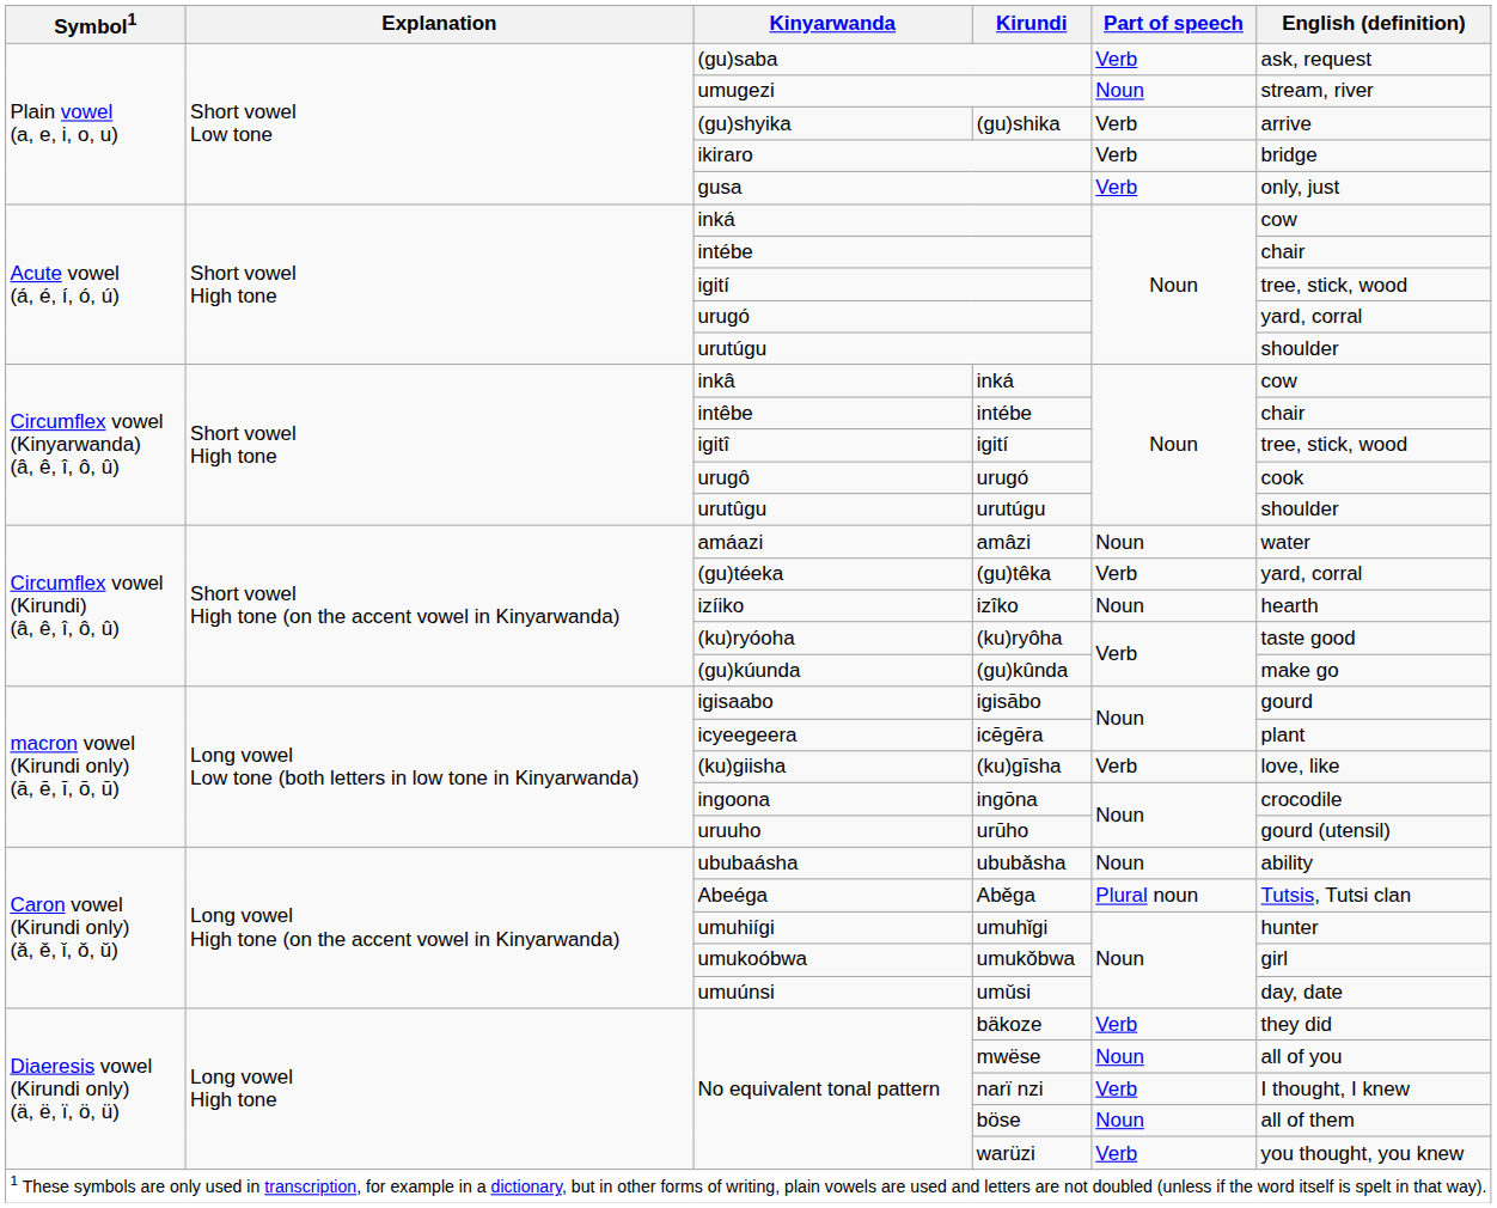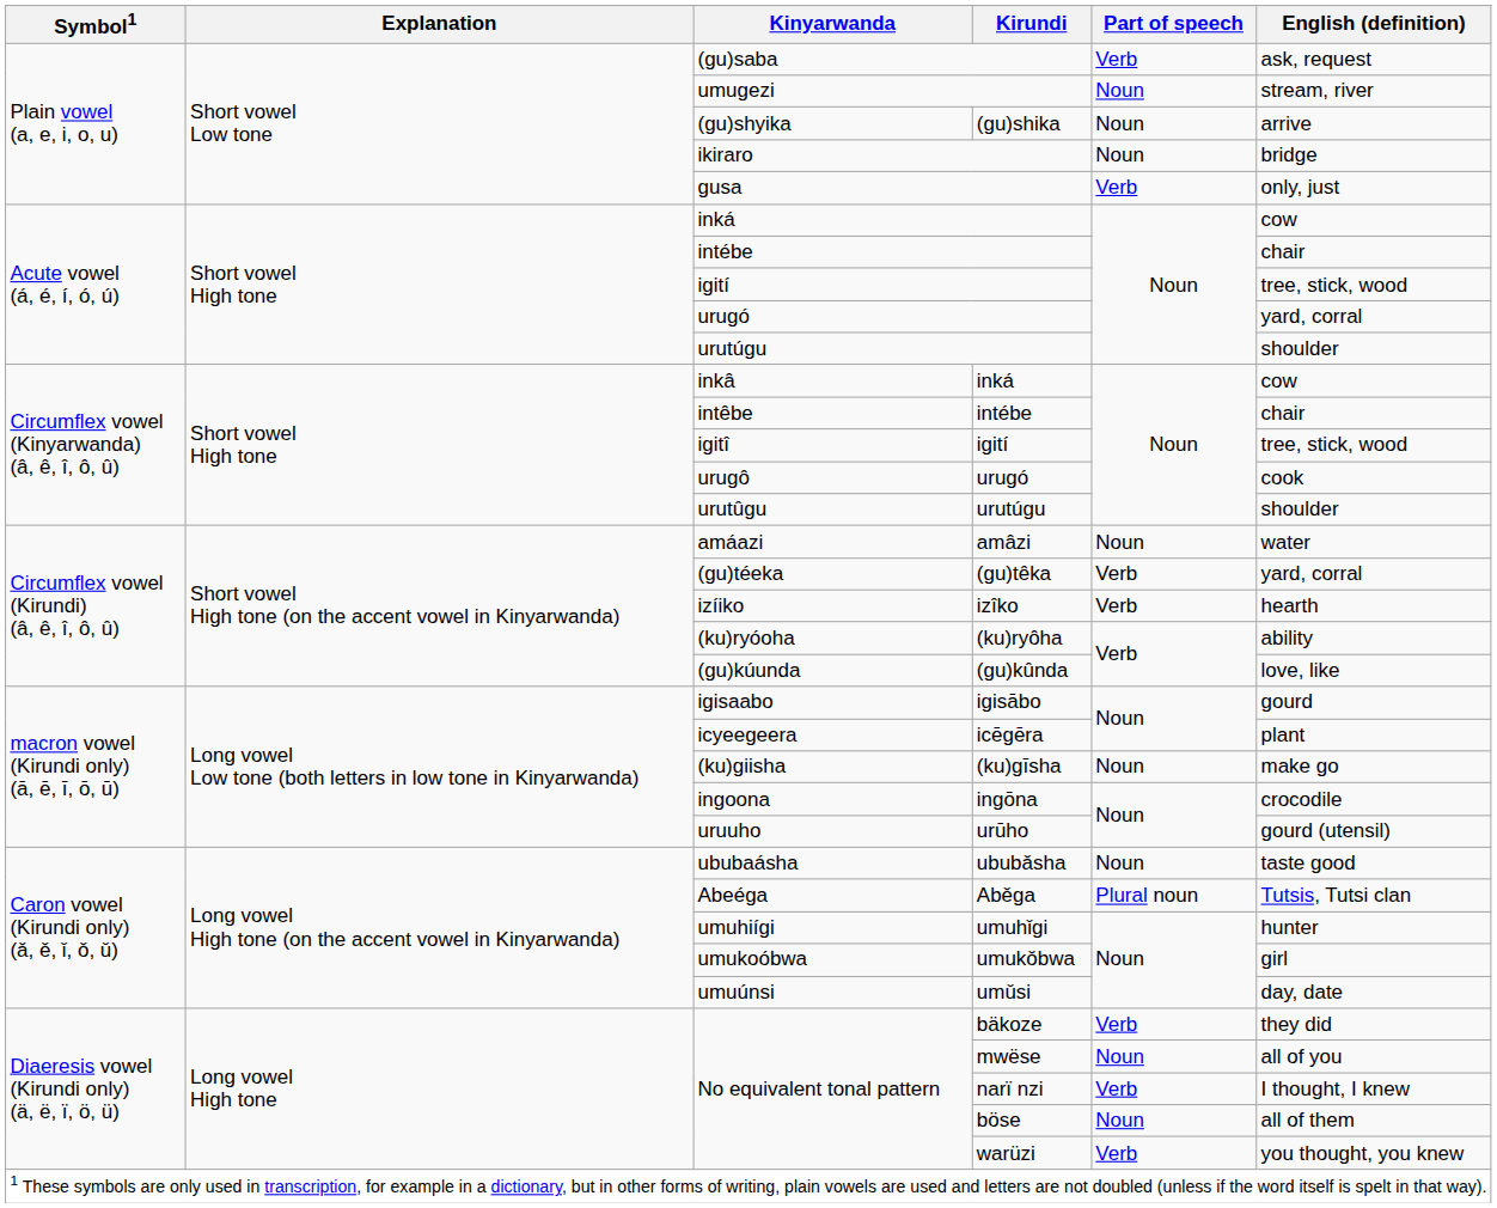(gu)shyika | Part of speech: Verb -> Noun
ikiraro | Part of speech: Verb -> Noun
izíiko | Part of speech: Noun -> Verb
(ku)ryóoha | English (definition): taste good -> ability
(gu)kúunda | English (definition): make go -> love, like
(ku)giisha | Part of speech: Verb -> Noun
(ku)giisha | English (definition): love, like -> make go
ububaásha | English (definition): ability -> taste good
